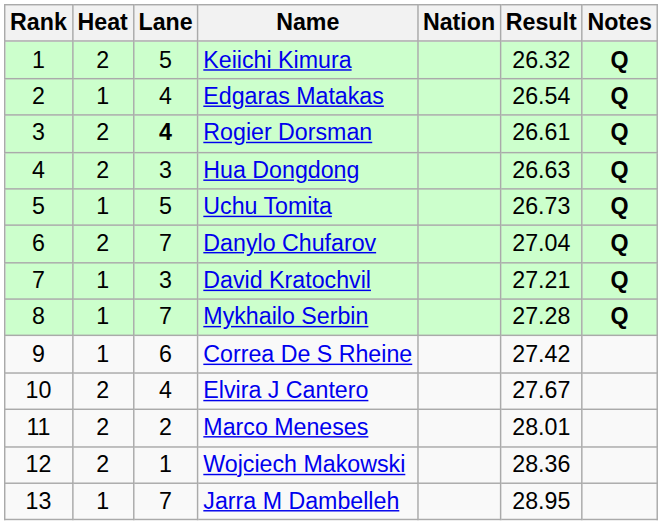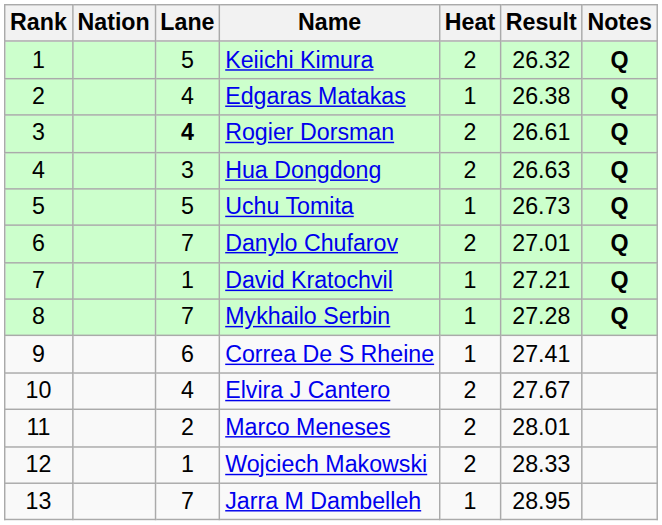columns swapped: Heat <-> Nation
Edgaras Matakas | Result: 26.54 -> 26.38
Danylo Chufarov | Result: 27.04 -> 27.01
David Kratochvil | Lane: 3 -> 1
Correa De S Rheine | Result: 27.42 -> 27.41
Wojciech Makowski | Result: 28.36 -> 28.33
